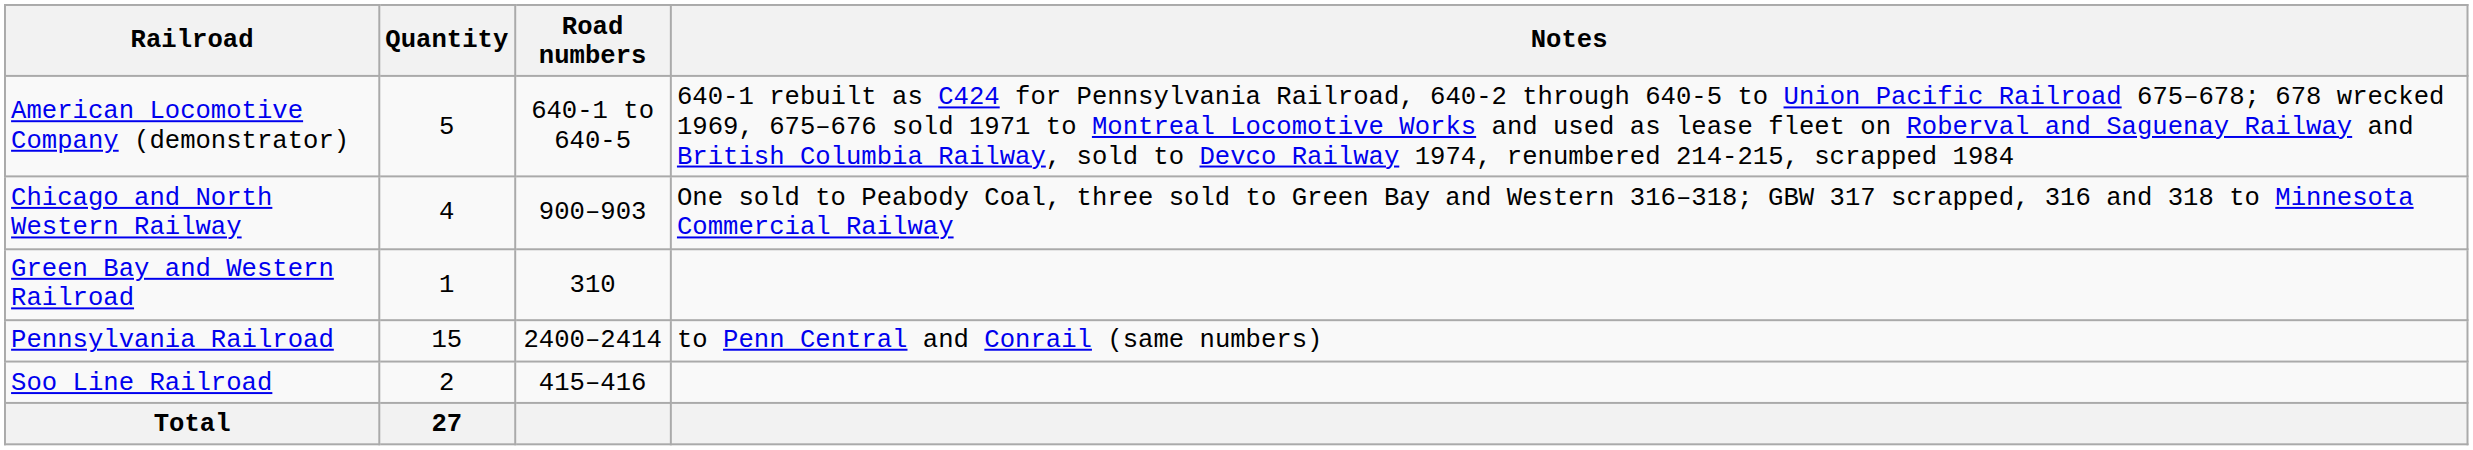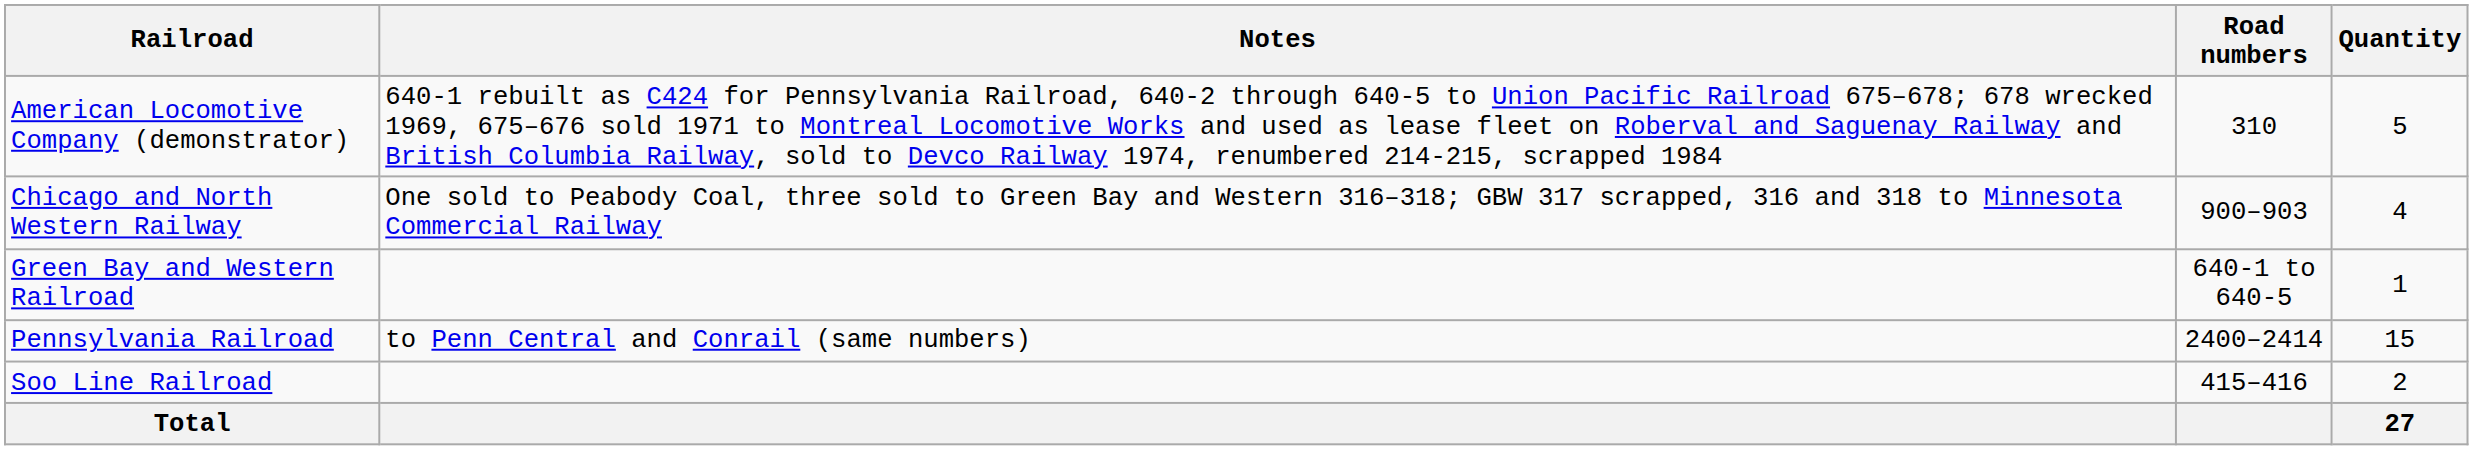columns swapped: Quantity <-> Notes
American Locomotive Company (demonstrator) | Road numbers: 640-1 to 640-5 -> 310
Green Bay and Western Railroad | Road numbers: 310 -> 640-1 to 640-5
